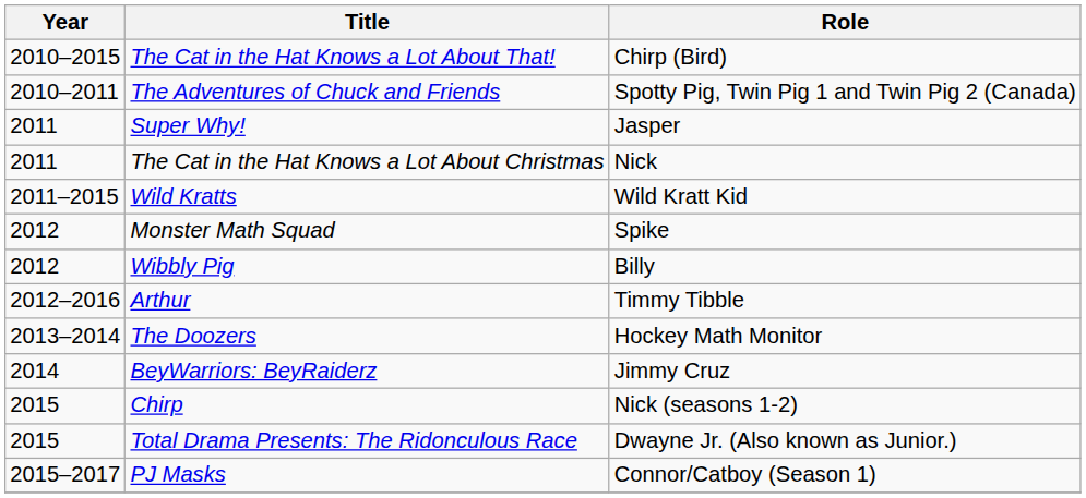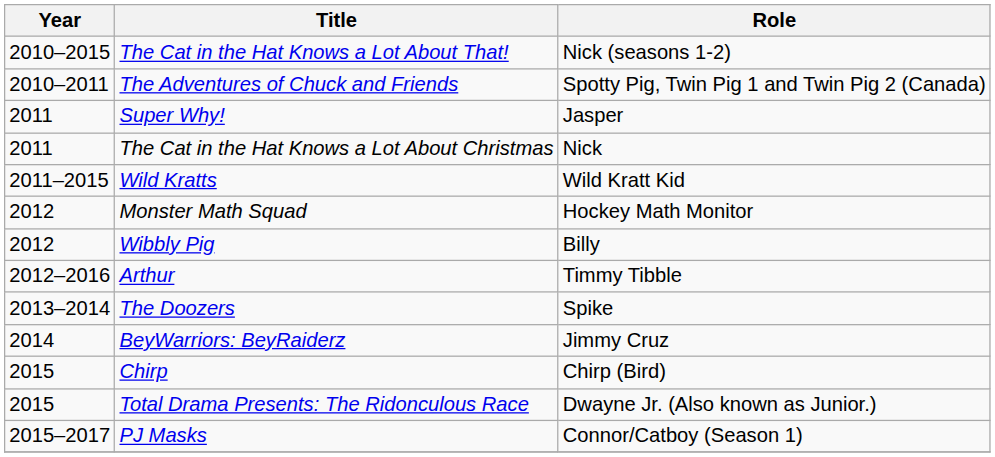The Cat in the Hat Knows a Lot About That! | Role: Chirp (Bird) -> Nick (seasons 1-2)
Monster Math Squad | Role: Spike -> Hockey Math Monitor
The Doozers | Role: Hockey Math Monitor -> Spike
Chirp | Role: Nick (seasons 1-2) -> Chirp (Bird)
